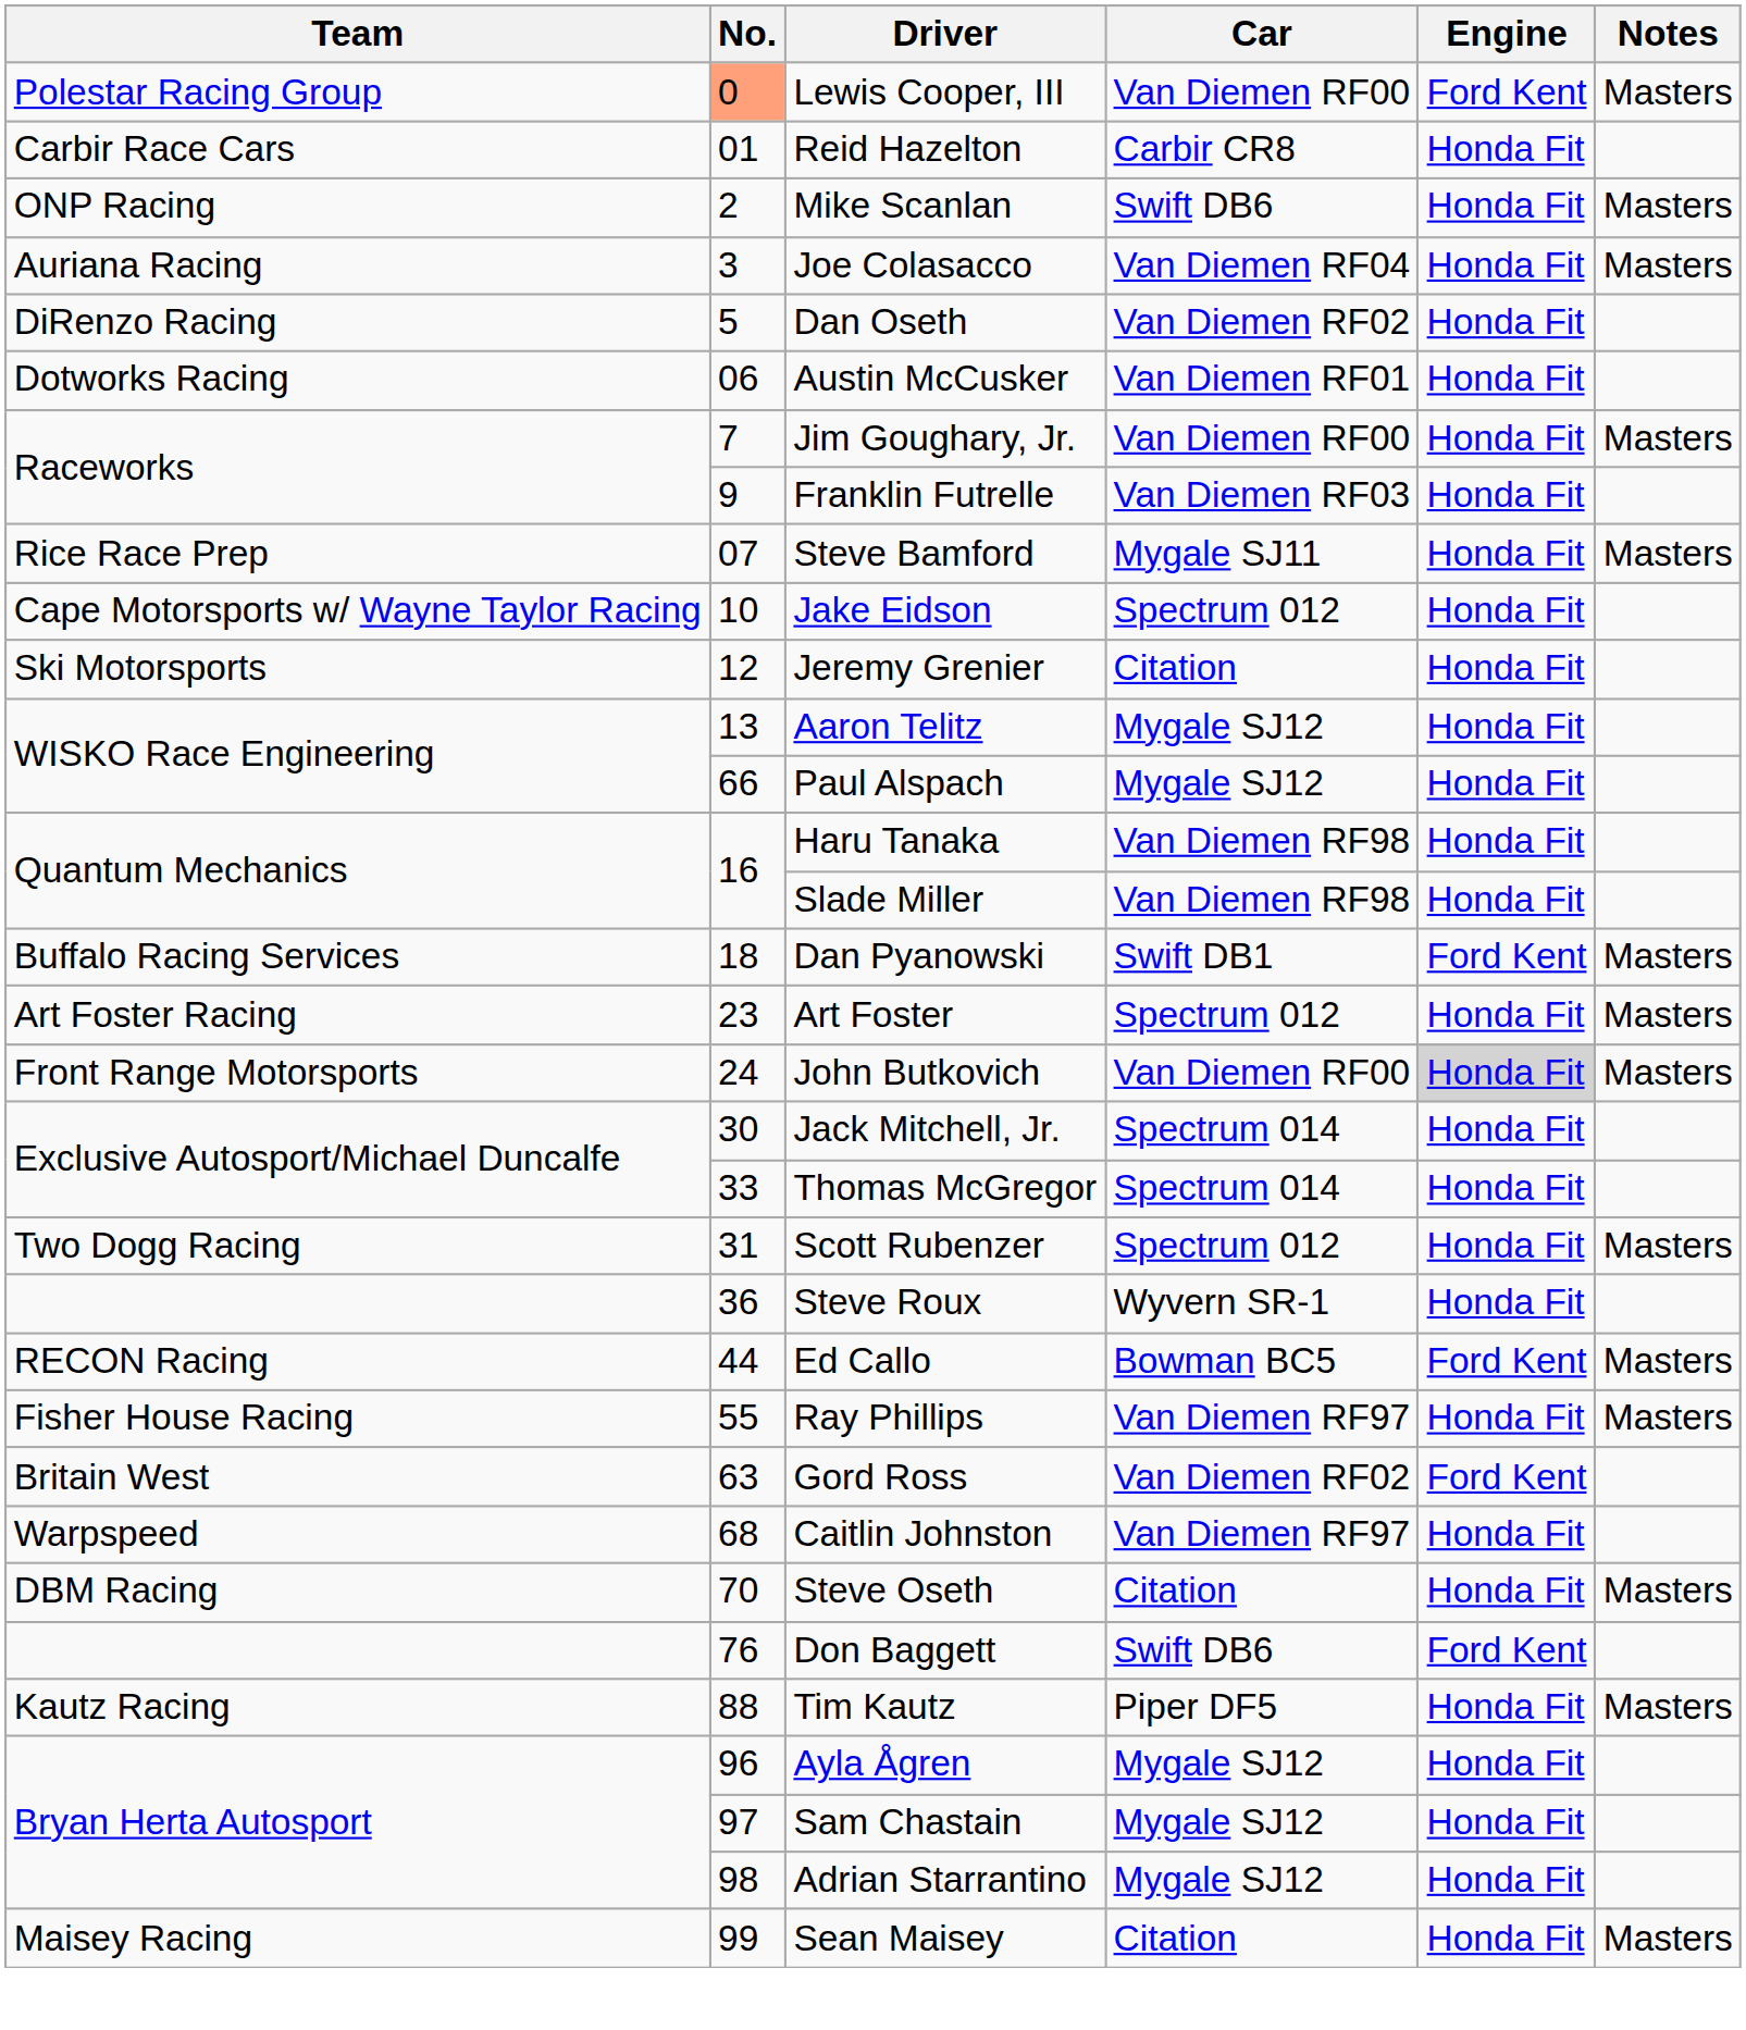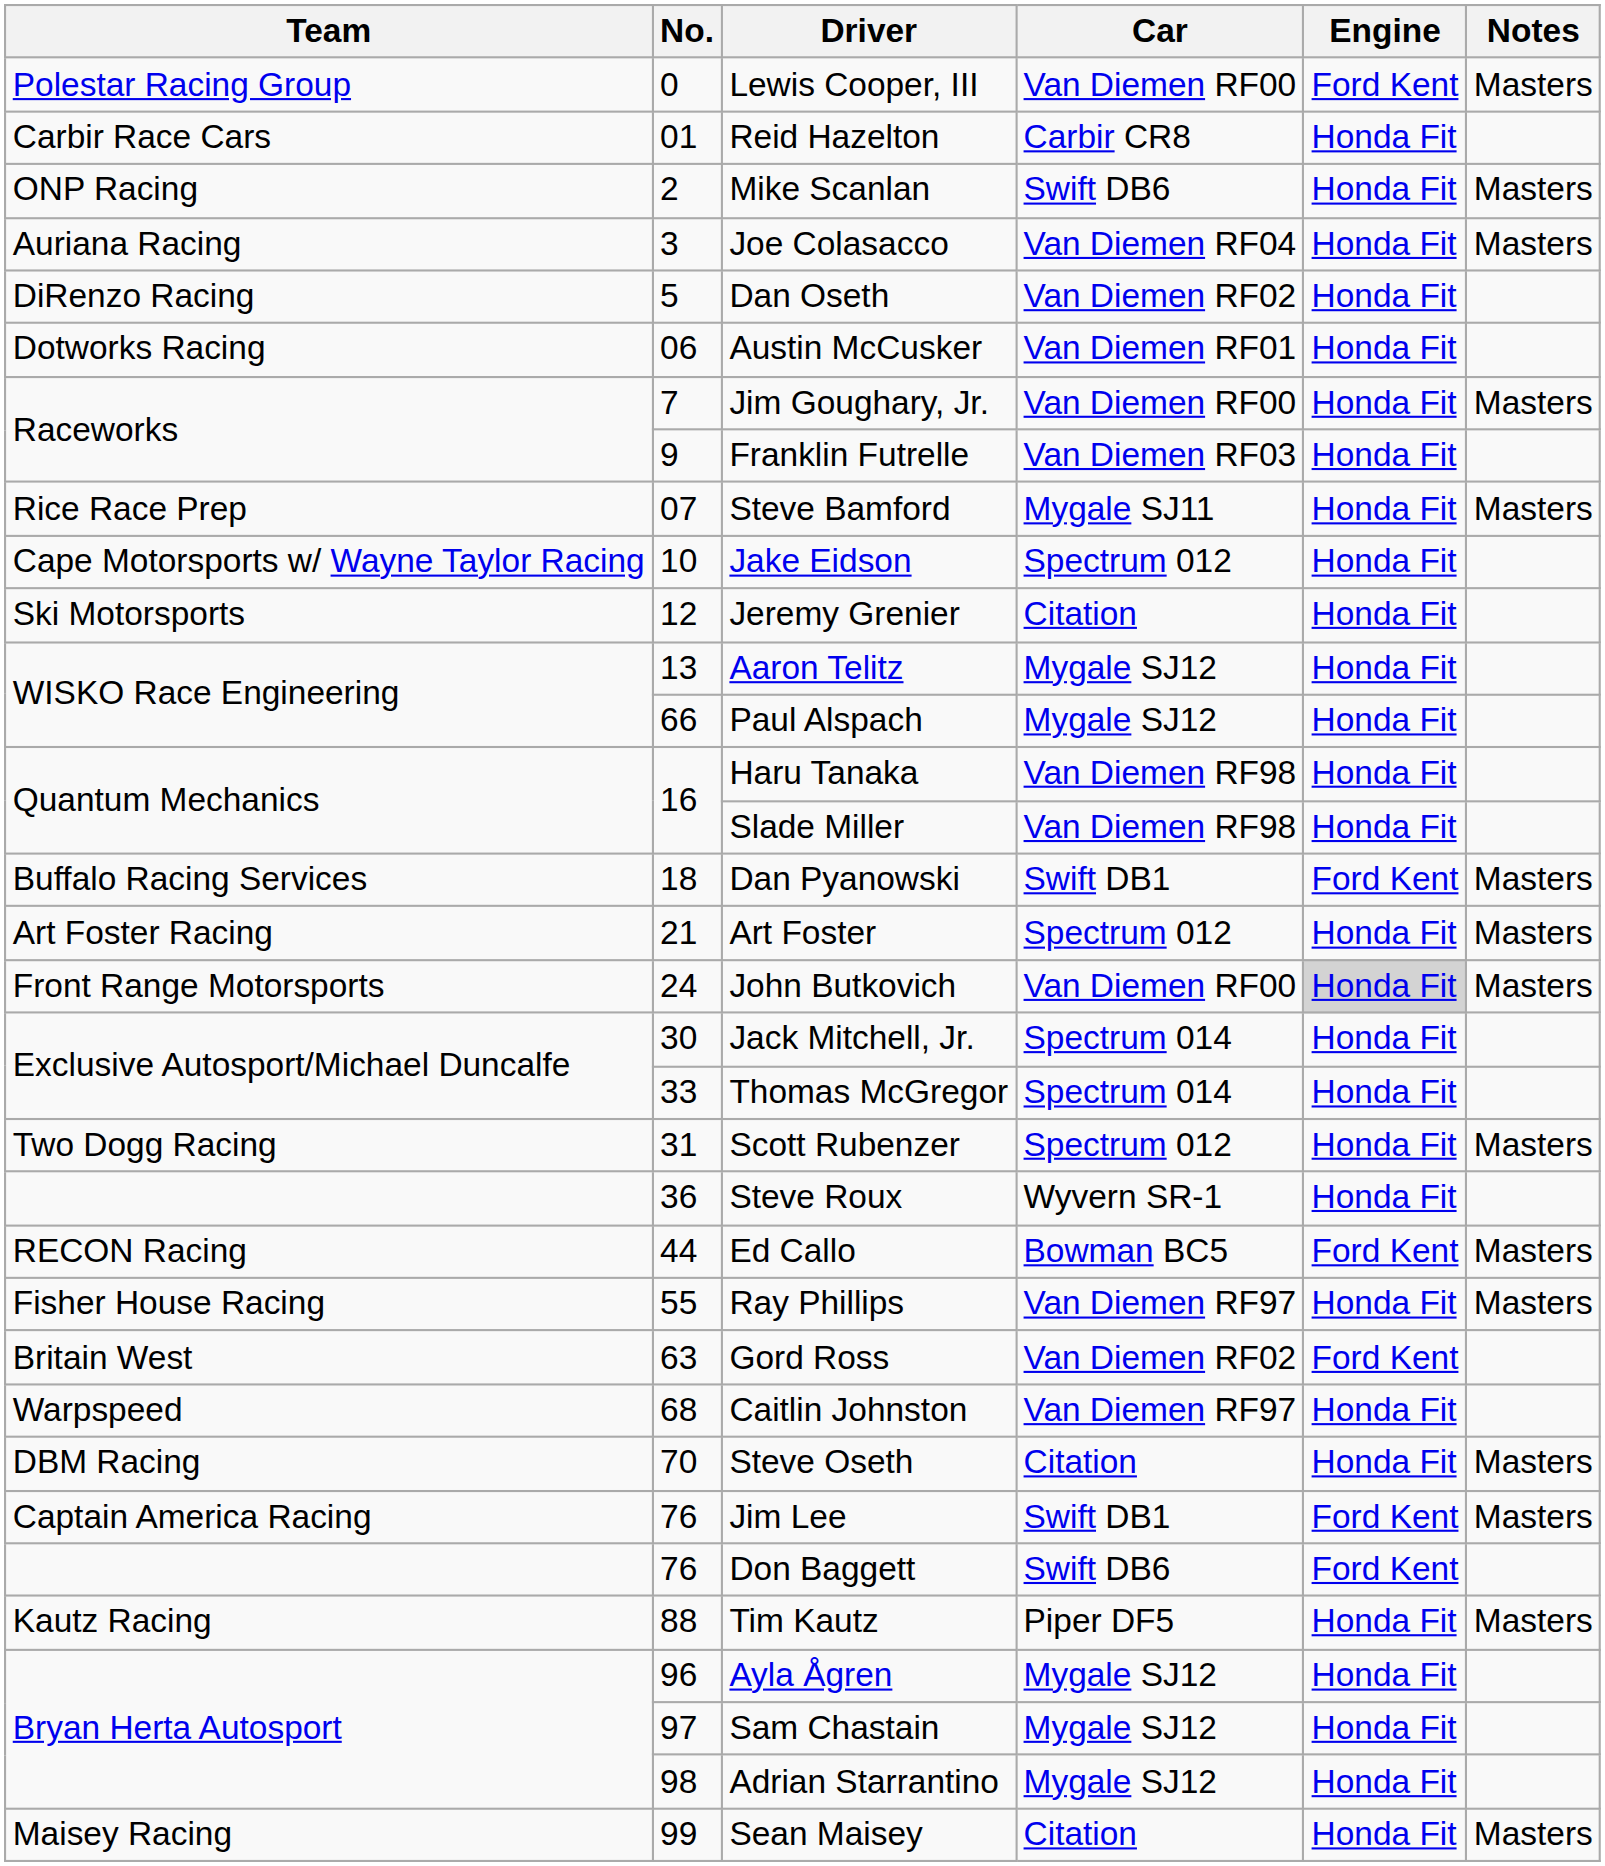Lewis Cooper, III | No.: lightsalmon background -> no background
Art Foster | No.: 23 -> 21
+ row: Captain America Racing | 76 | Jim Lee | Swift DB1 | Ford Kent | Masters
